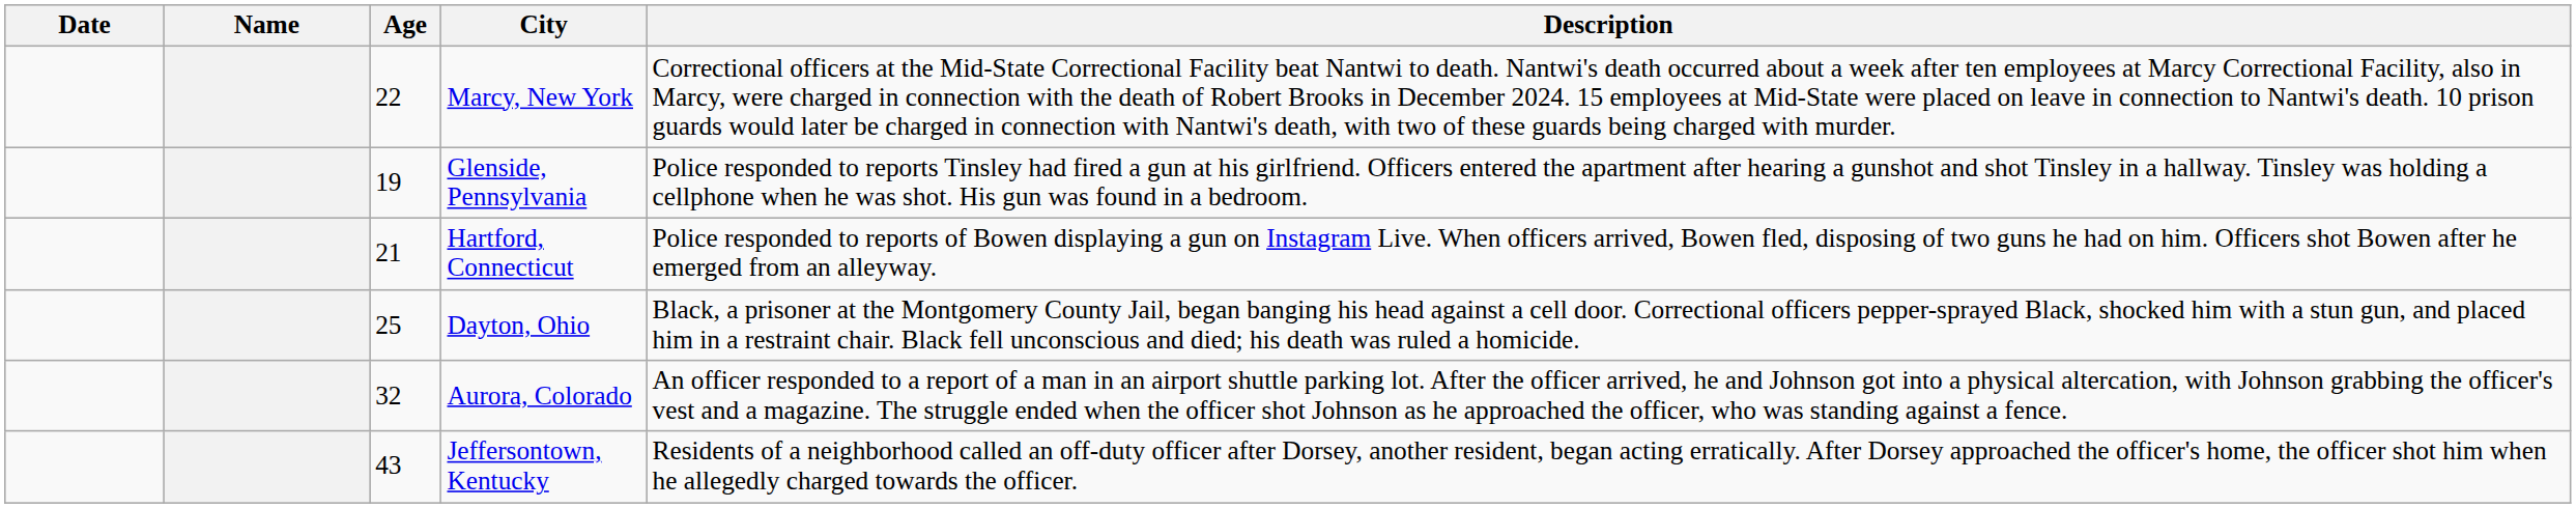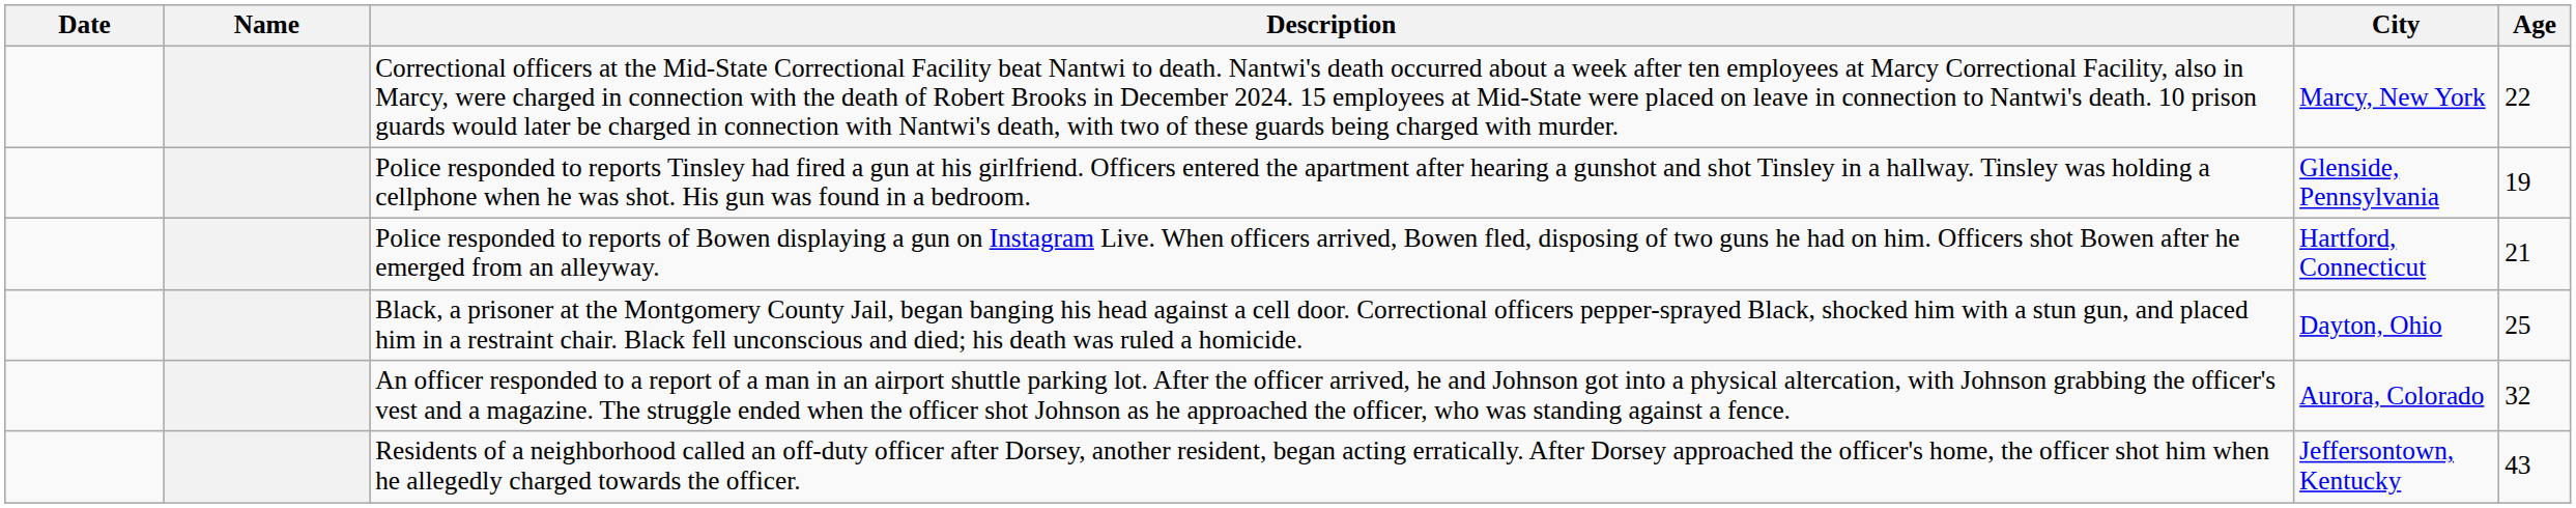columns swapped: Age <-> Description
